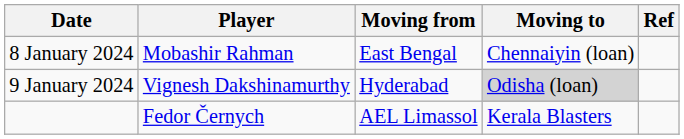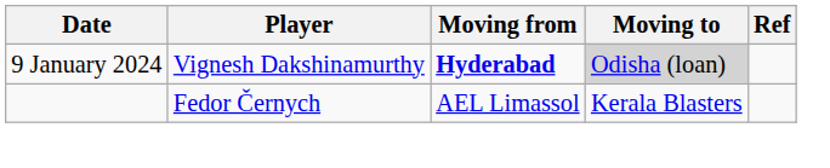- row: 8 January 2024 | Mobashir Rahman | East Bengal | Chennaiyin (loan)
9 January 2024 | Moving from: normal -> bold
